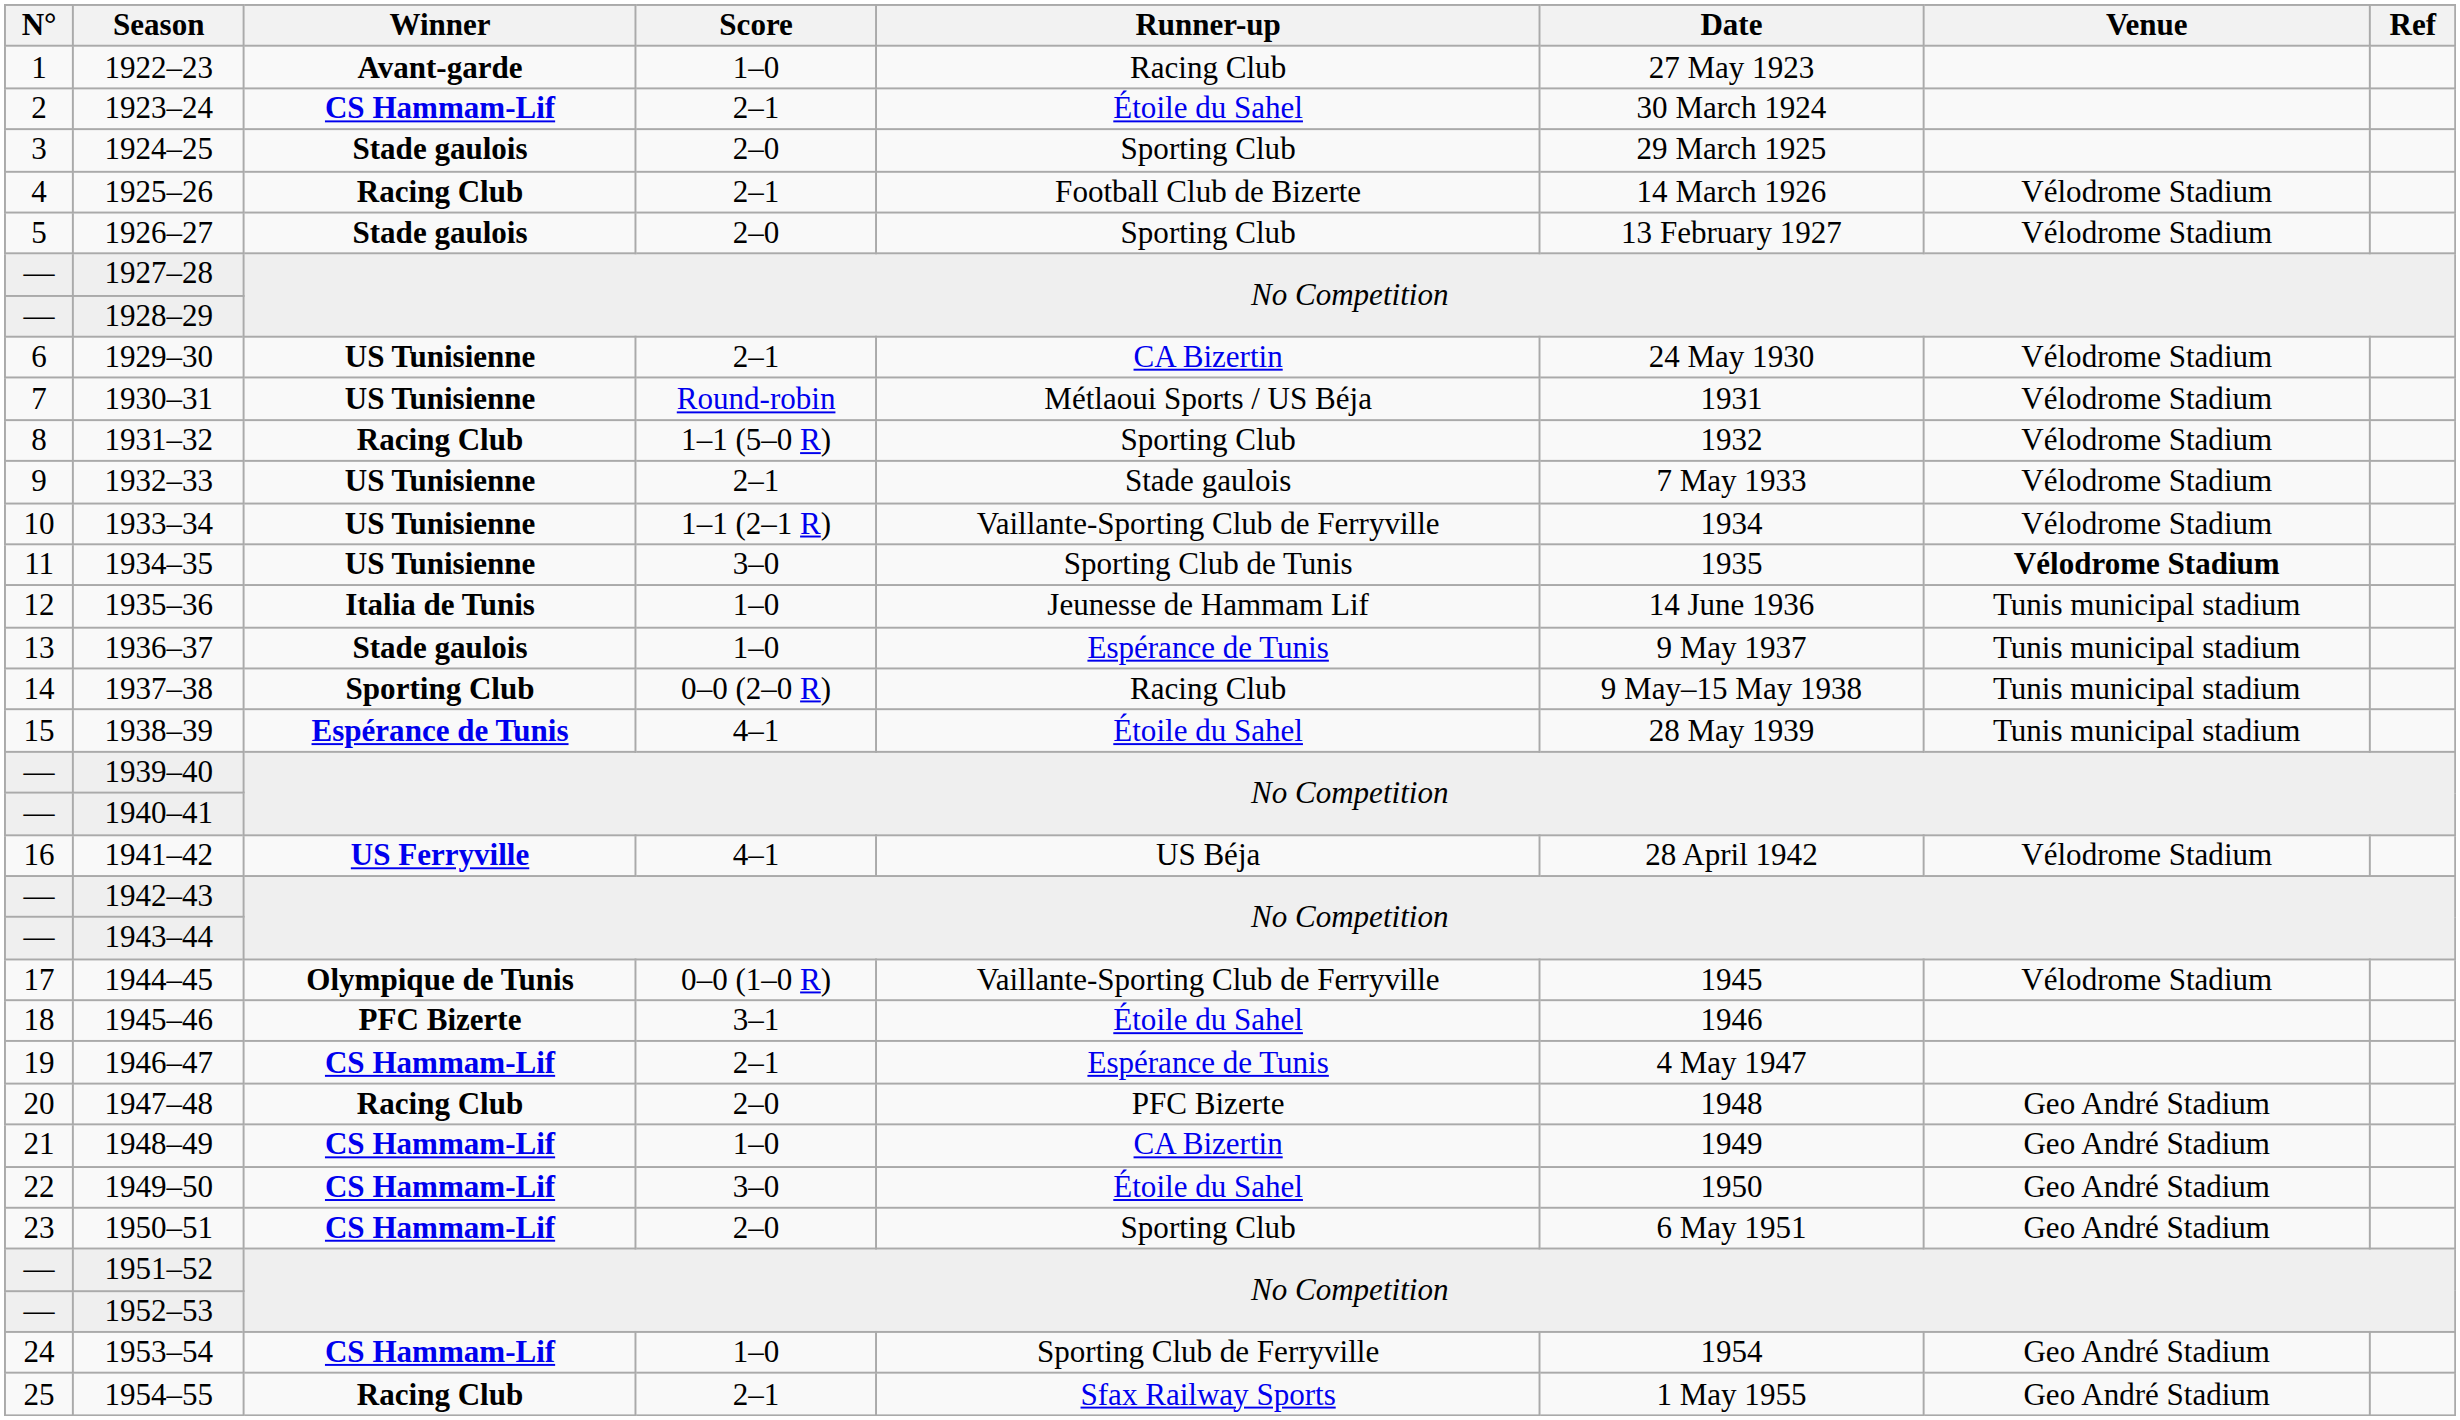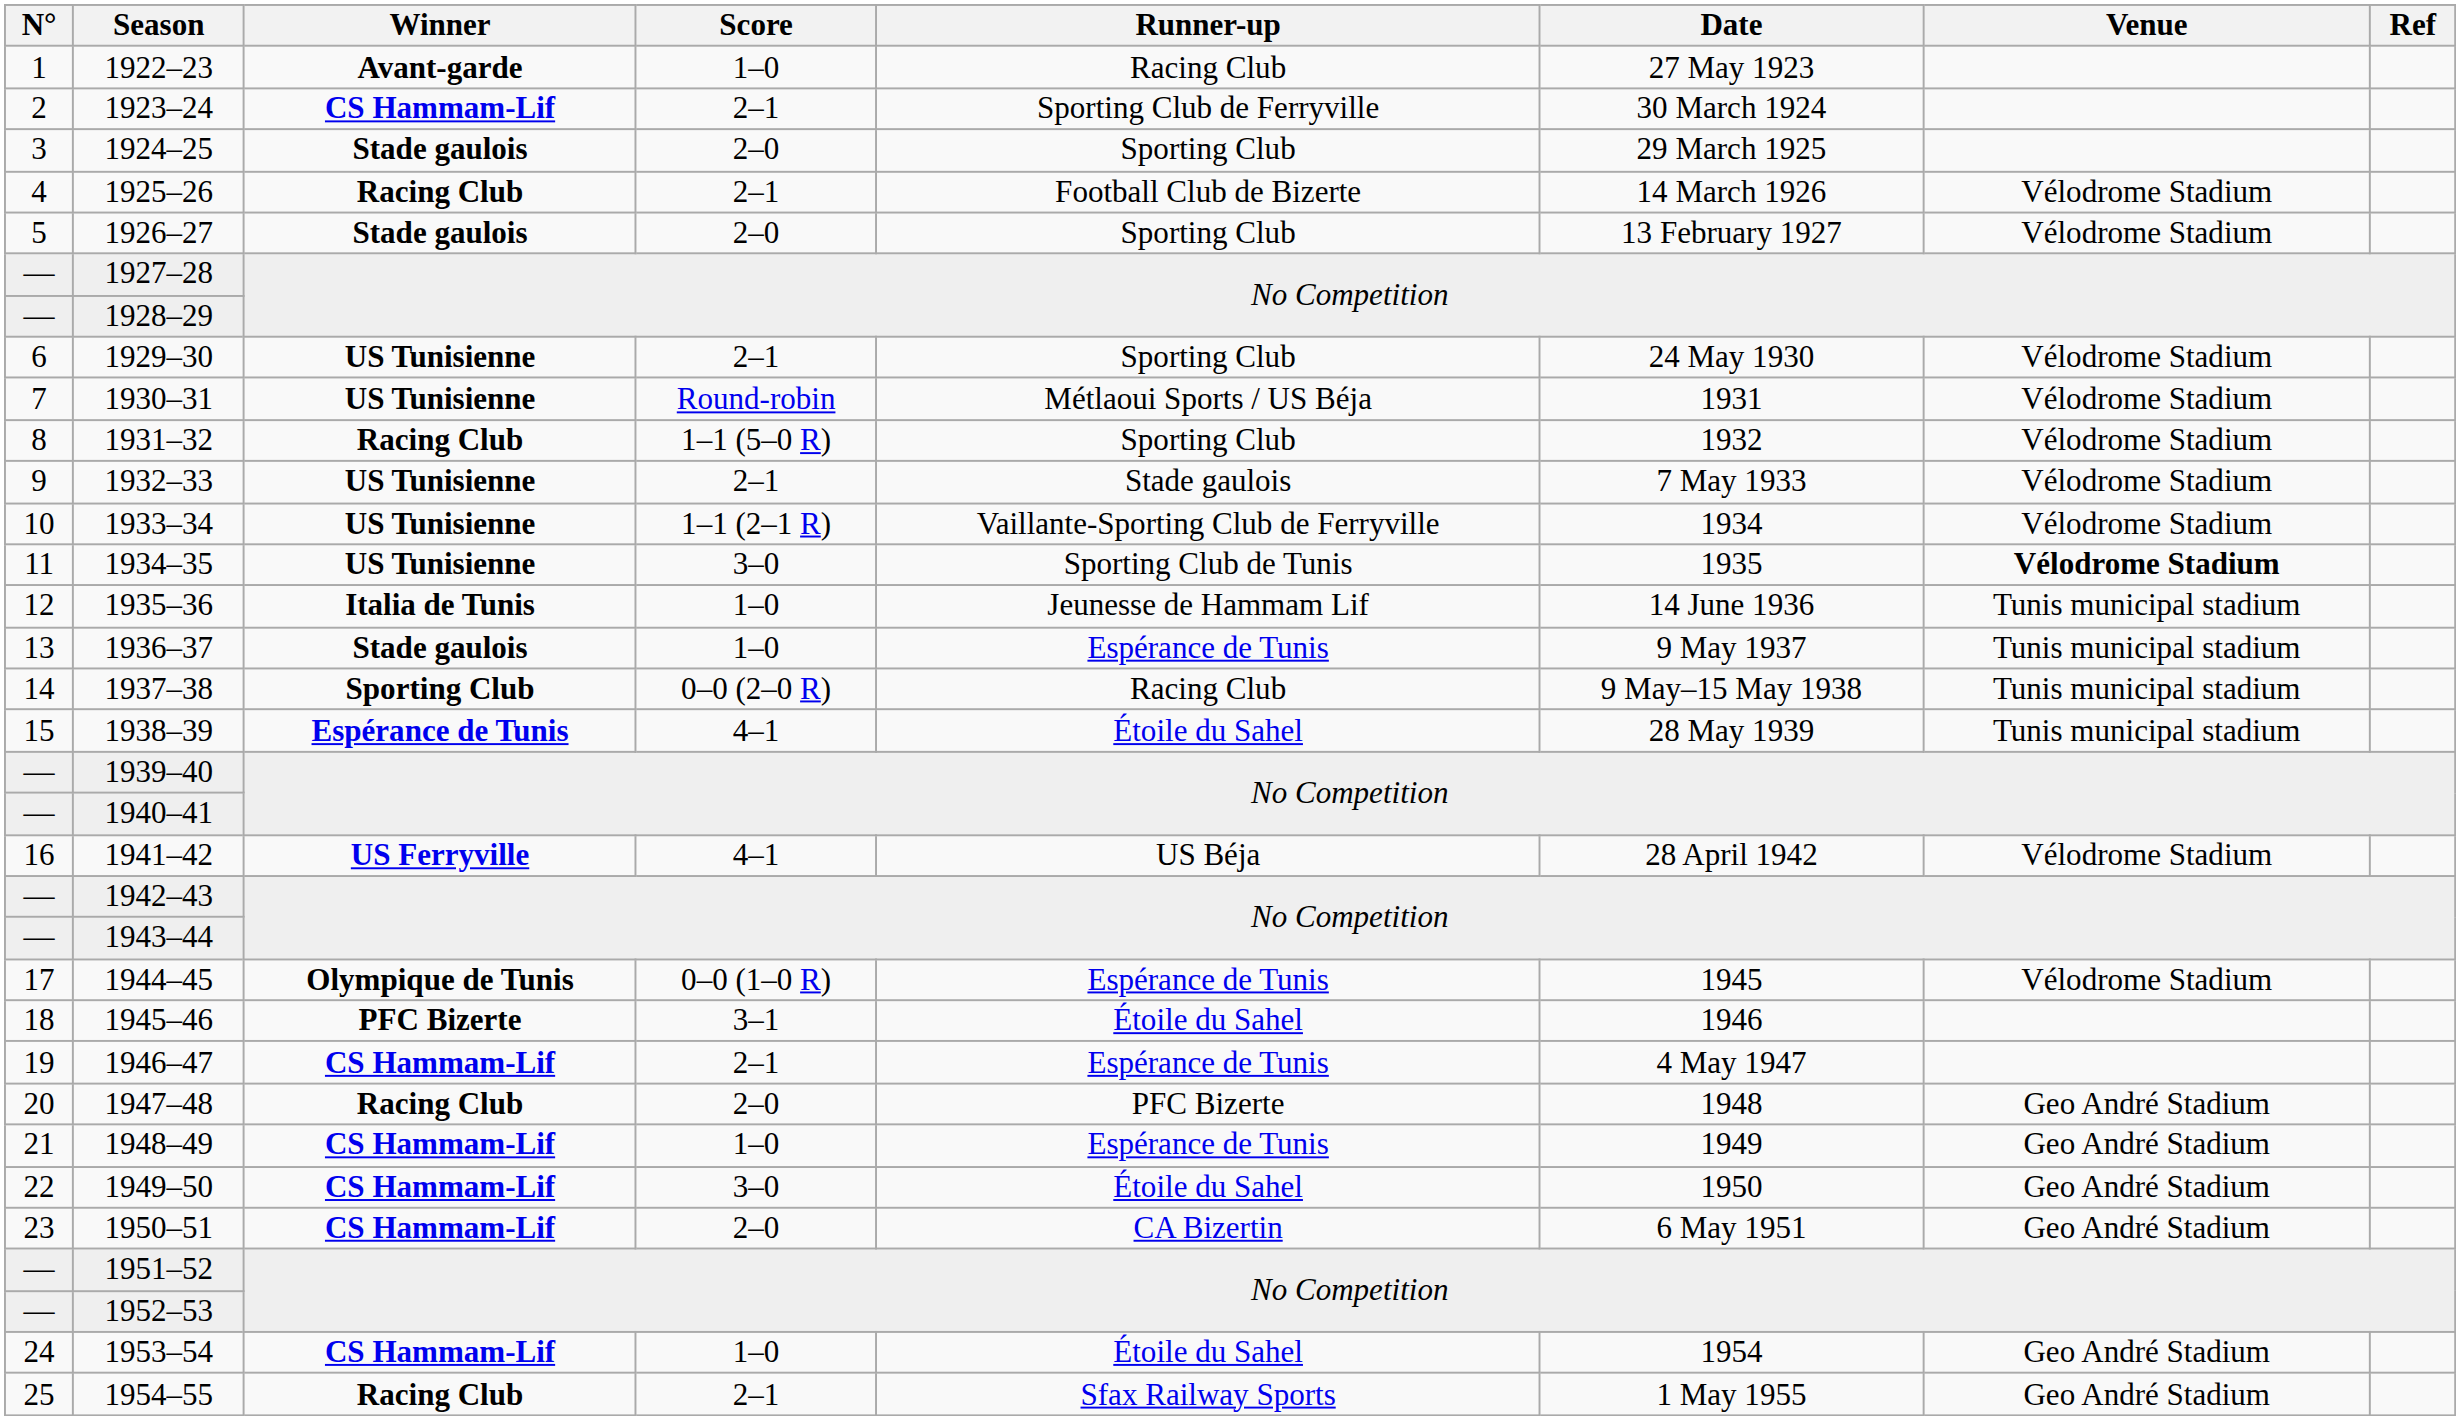1923–24 | Runner-up: Étoile du Sahel -> Sporting Club de Ferryville
1929–30 | Runner-up: CA Bizertin -> Sporting Club
1944–45 | Runner-up: Vaillante-Sporting Club de Ferryville -> Espérance de Tunis
1948–49 | Runner-up: CA Bizertin -> Espérance de Tunis
1950–51 | Runner-up: Sporting Club -> CA Bizertin
1953–54 | Runner-up: Sporting Club de Ferryville -> Étoile du Sahel
